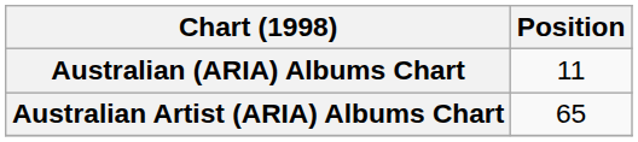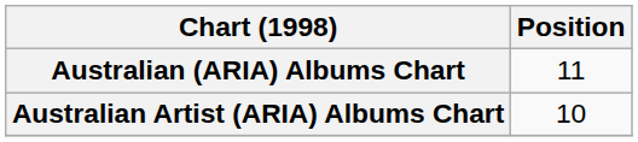Australian Artist (ARIA) Albums Chart | Position: 65 -> 10
